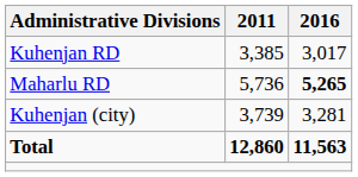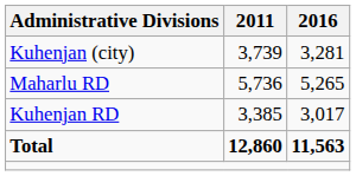rows swapped: Kuhenjan RD <-> Kuhenjan (city)
Maharlu RD | 2016: bold -> normal
